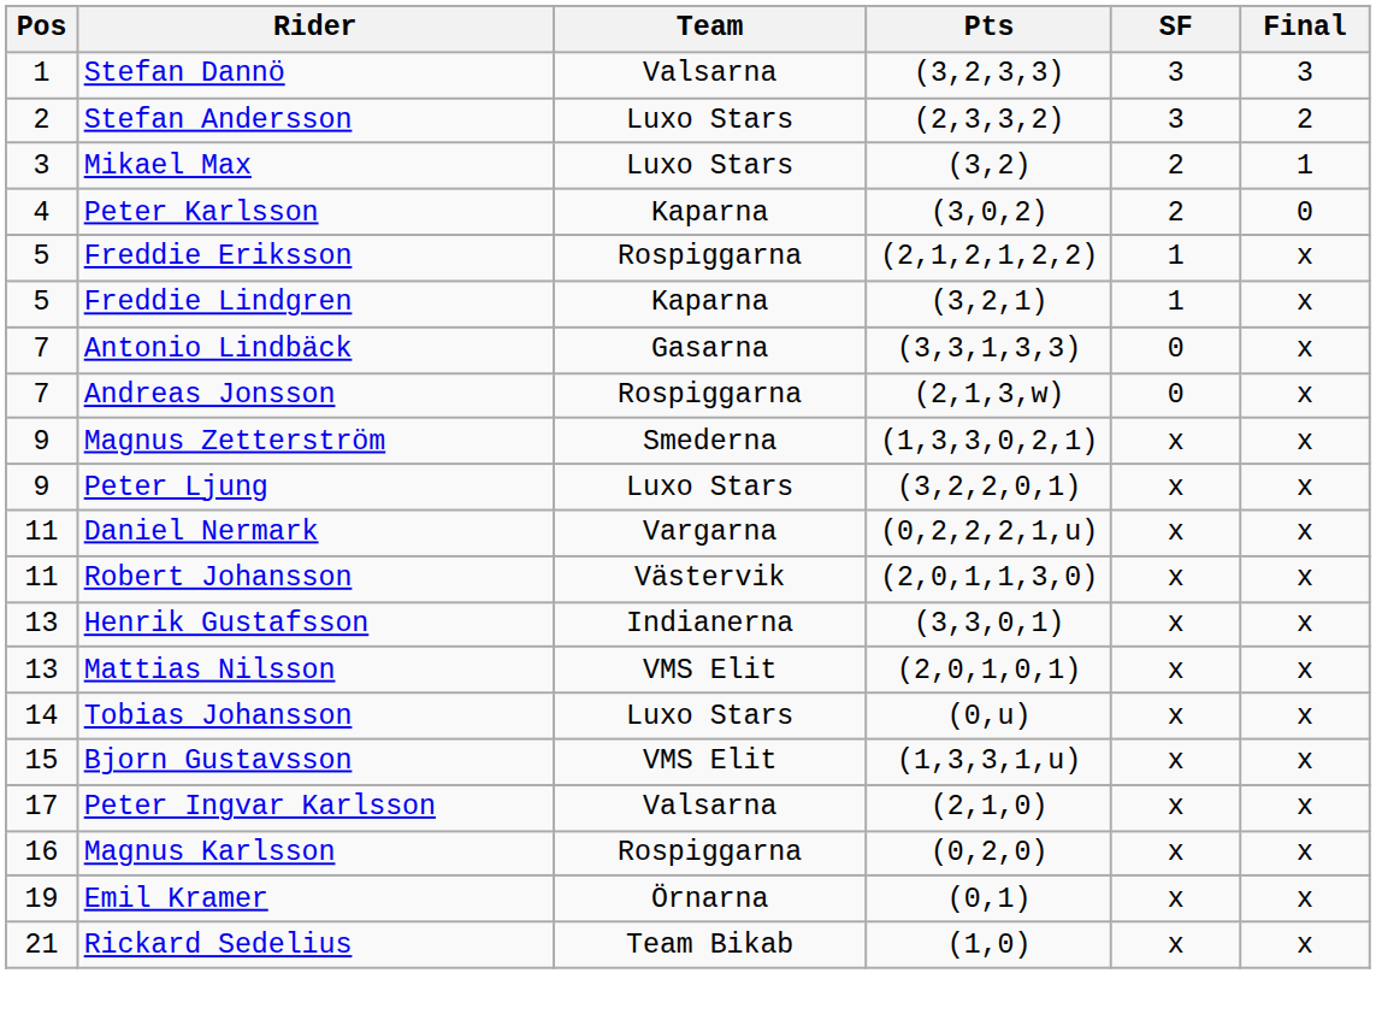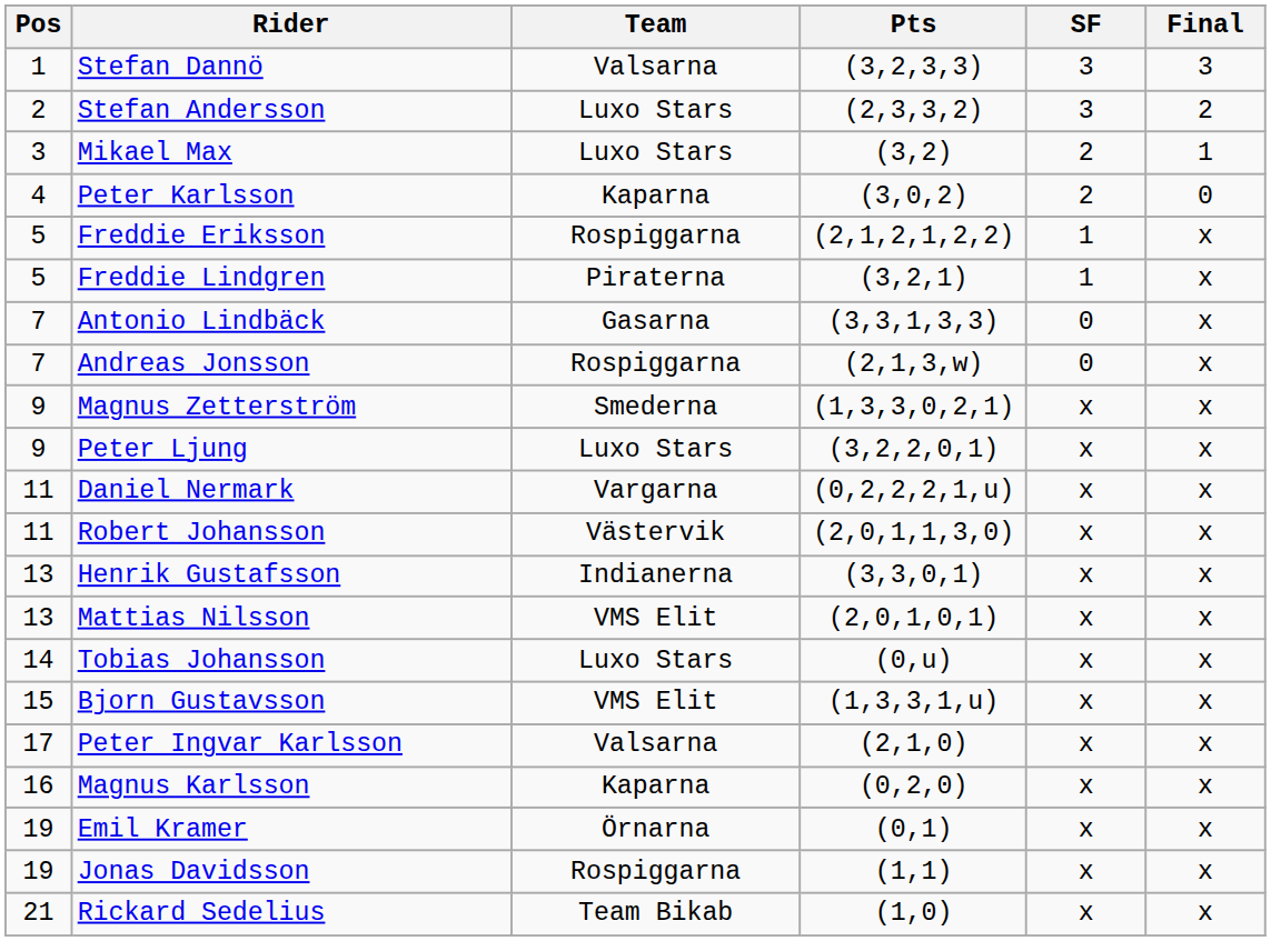Freddie Lindgren | Team: Kaparna -> Piraterna
Magnus Karlsson | Team: Rospiggarna -> Kaparna
+ row: 19 | Jonas Davidsson | Rospiggarna | (1,1) | x | x
